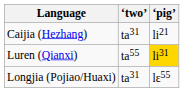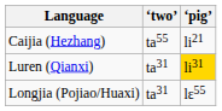Caijia (Hezhang) | ‘two’: ta31 -> ta55
Luren (Qianxi) | ‘two’: ta55 -> ta31
